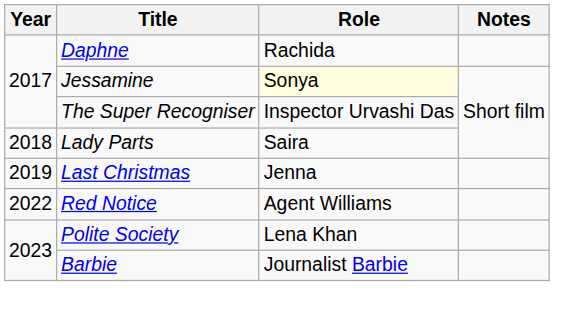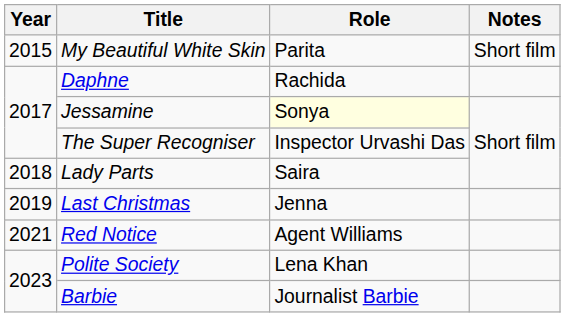+ row: 2015 | My Beautiful White Skin | Parita | Short film
Red Notice | Year: 2022 -> 2021
